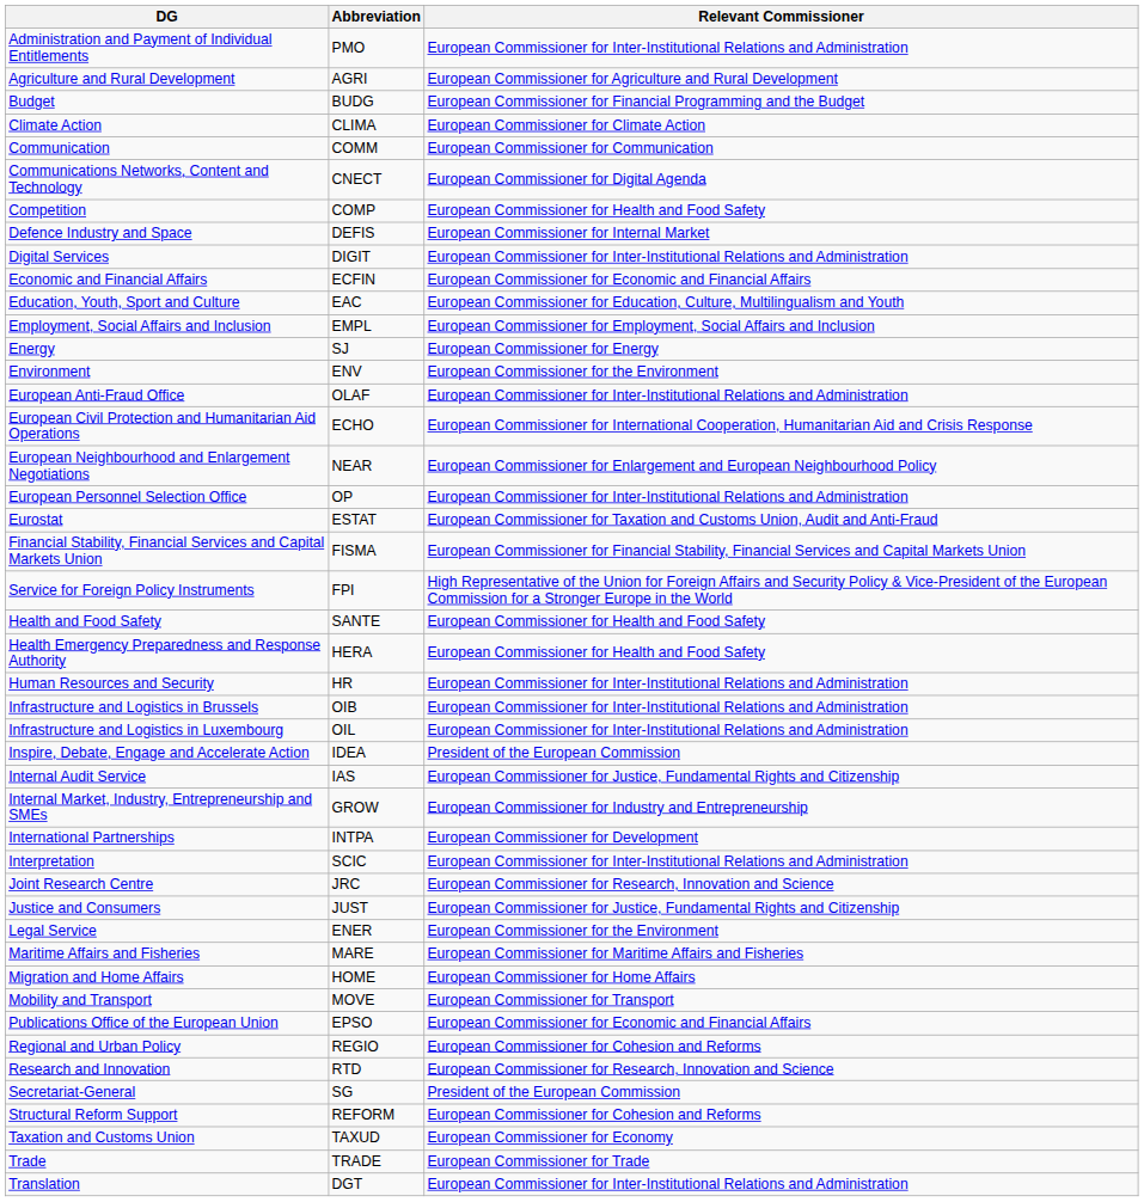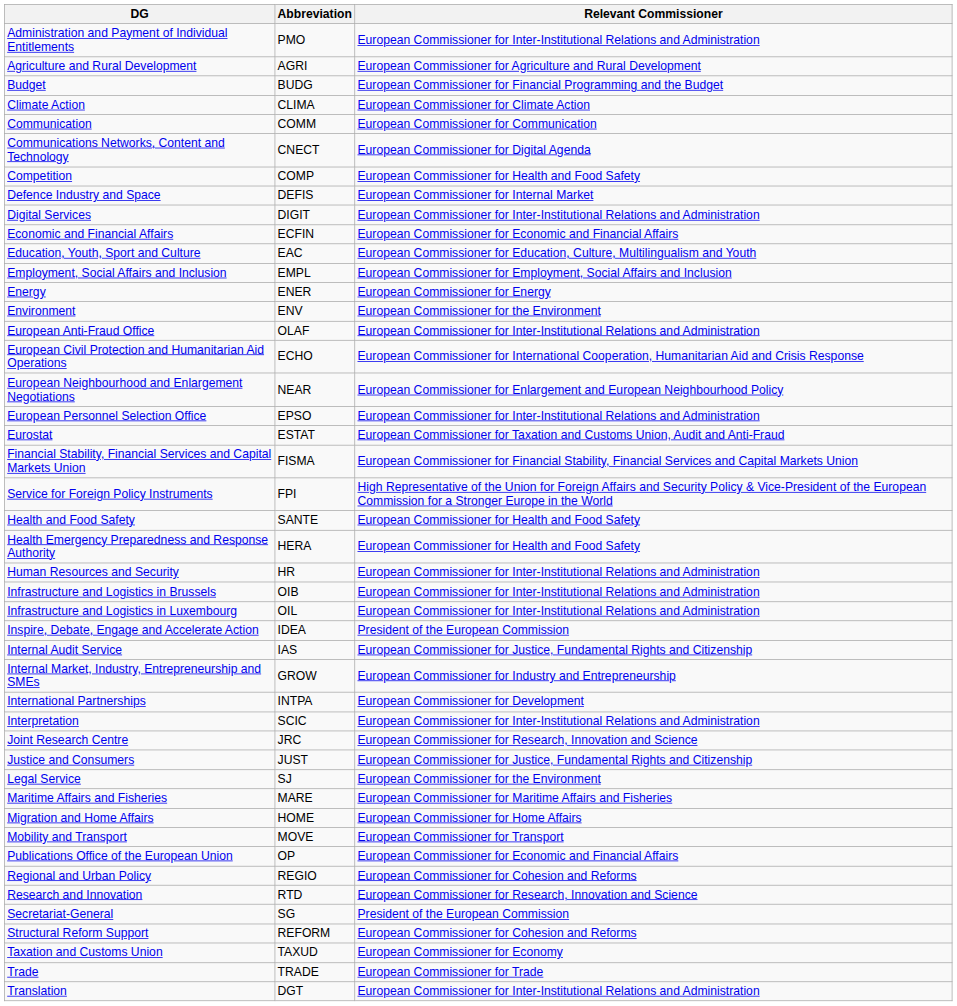Energy | Abbreviation: SJ -> ENER
European Personnel Selection Office | Abbreviation: OP -> EPSO
Legal Service | Abbreviation: ENER -> SJ
Publications Office of the European Union | Abbreviation: EPSO -> OP
